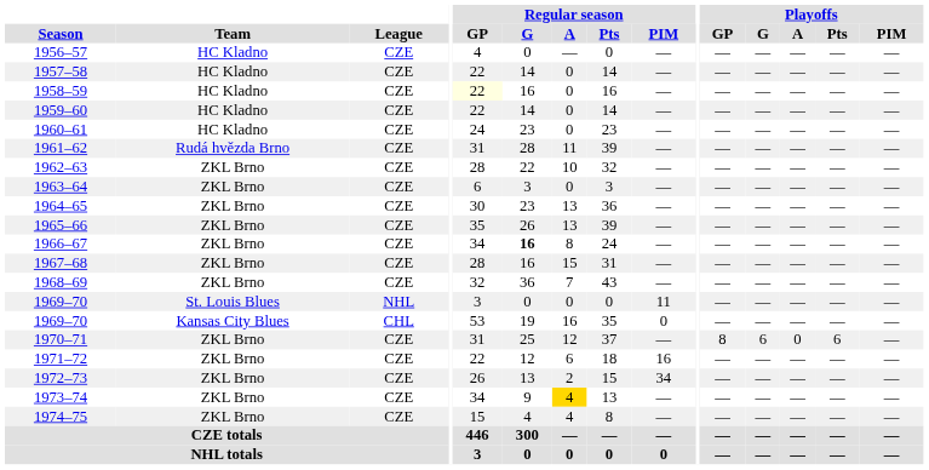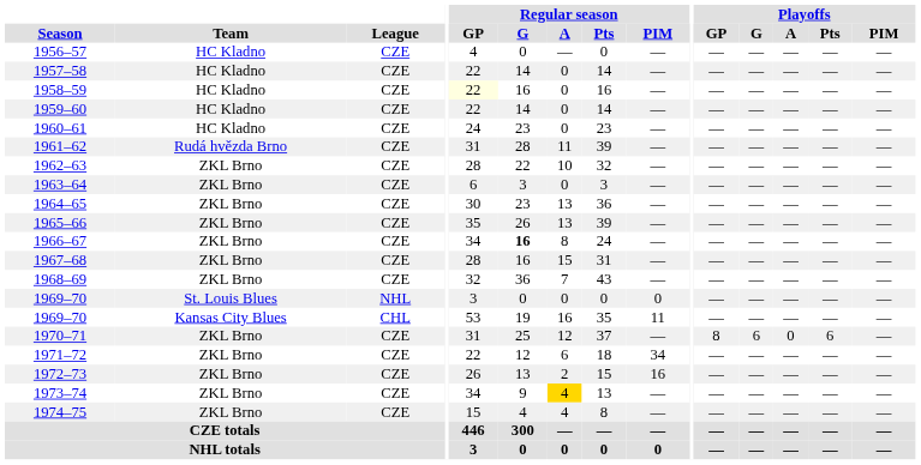1969–70 / St. Louis Blues | Regular season / PIM: 11 -> 0
1969–70 / Kansas City Blues | Regular season / PIM: 0 -> 11
1971–72 | Regular season / PIM: 16 -> 34
1972–73 | Regular season / PIM: 34 -> 16
